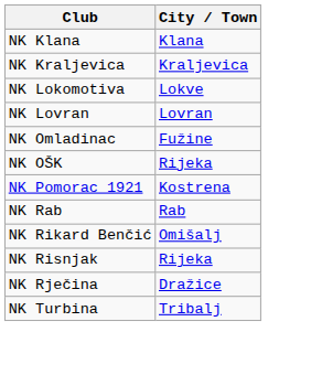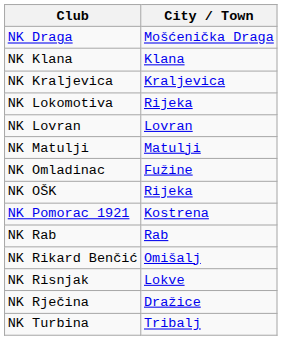+ row: NK Draga | Mošćenička Draga
NK Lokomotiva | City / Town: Lokve -> Rijeka
+ row: NK Matulji | Matulji
NK Risnjak | City / Town: Rijeka -> Lokve
